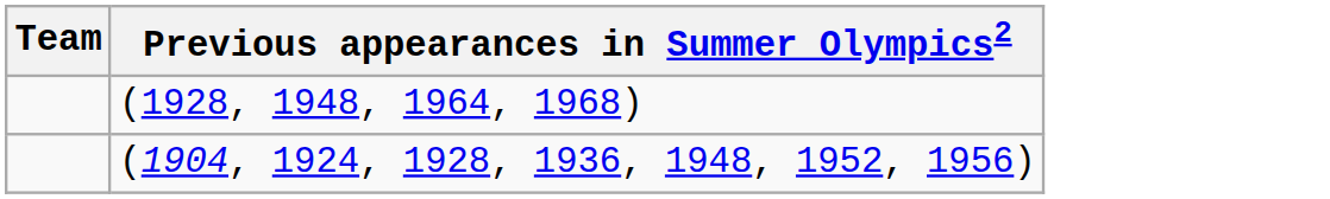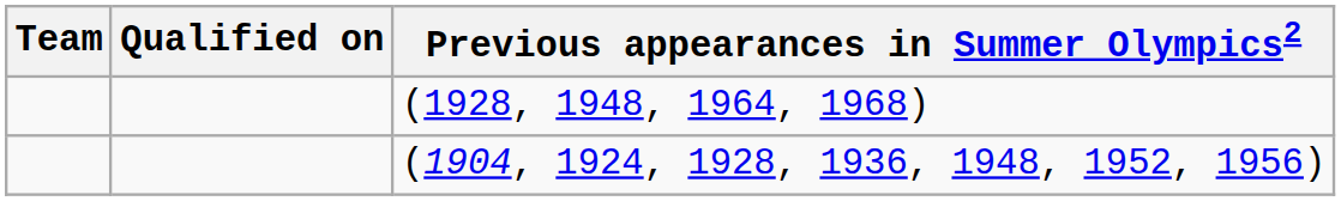+ column: Qualified on
